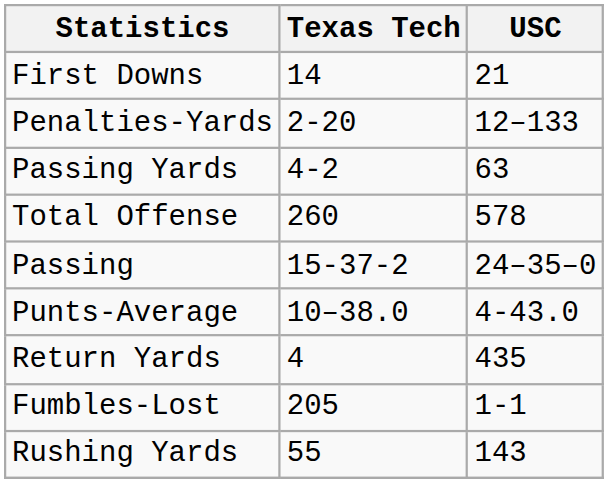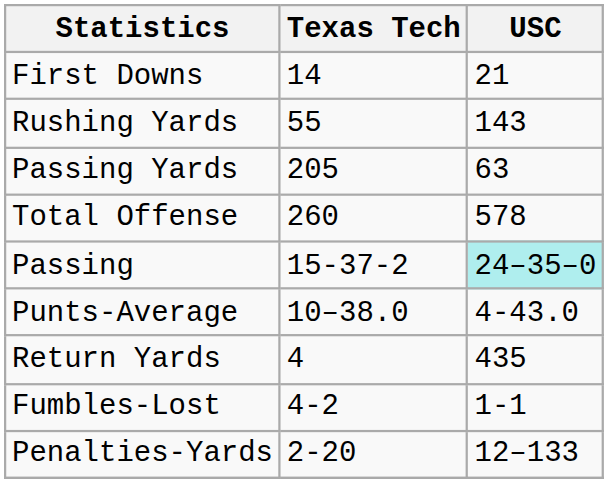rows swapped: Rushing Yards <-> Penalties-Yards
Passing Yards | Texas Tech: 4-2 -> 205
Passing | USC: no background -> paleturquoise background
Fumbles-Lost | Texas Tech: 205 -> 4-2
